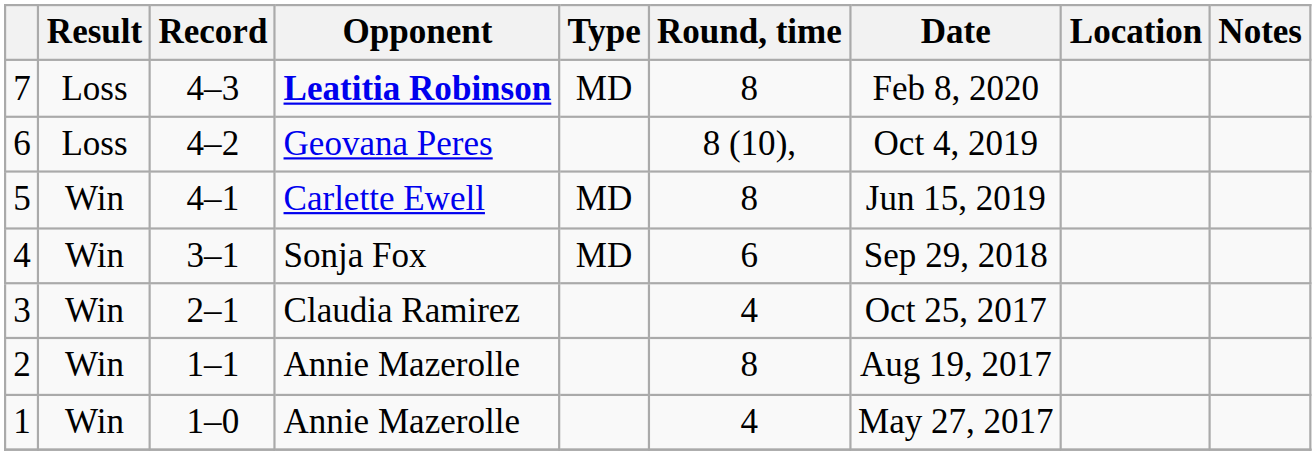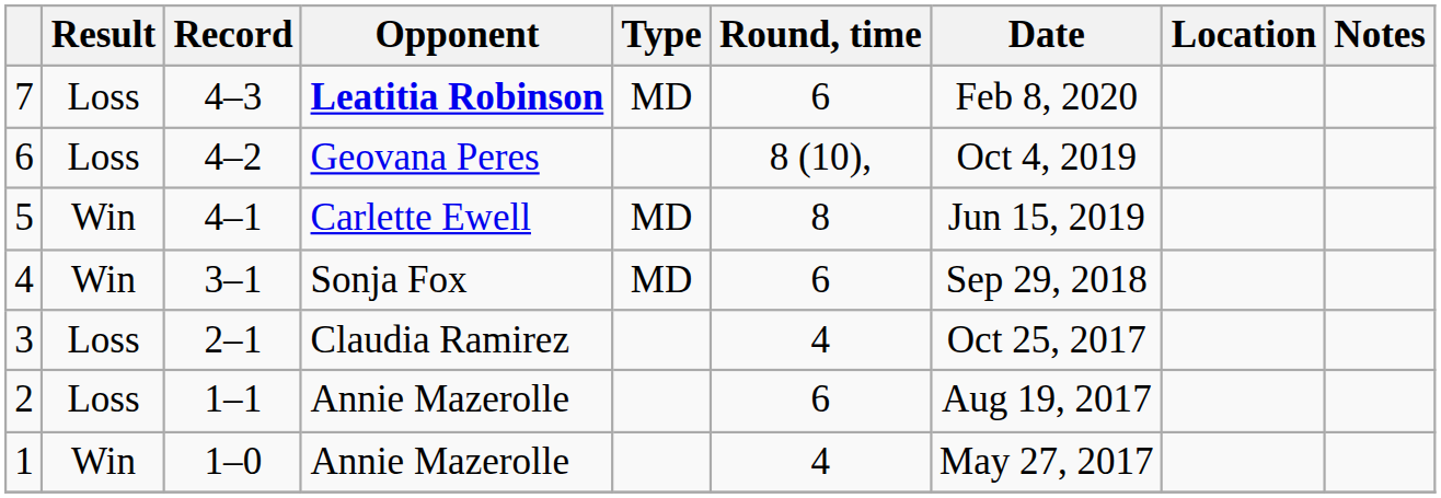7 | Round, time: 8 -> 6
3 | Result: Win -> Loss
2 | Result: Win -> Loss
2 | Round, time: 8 -> 6
